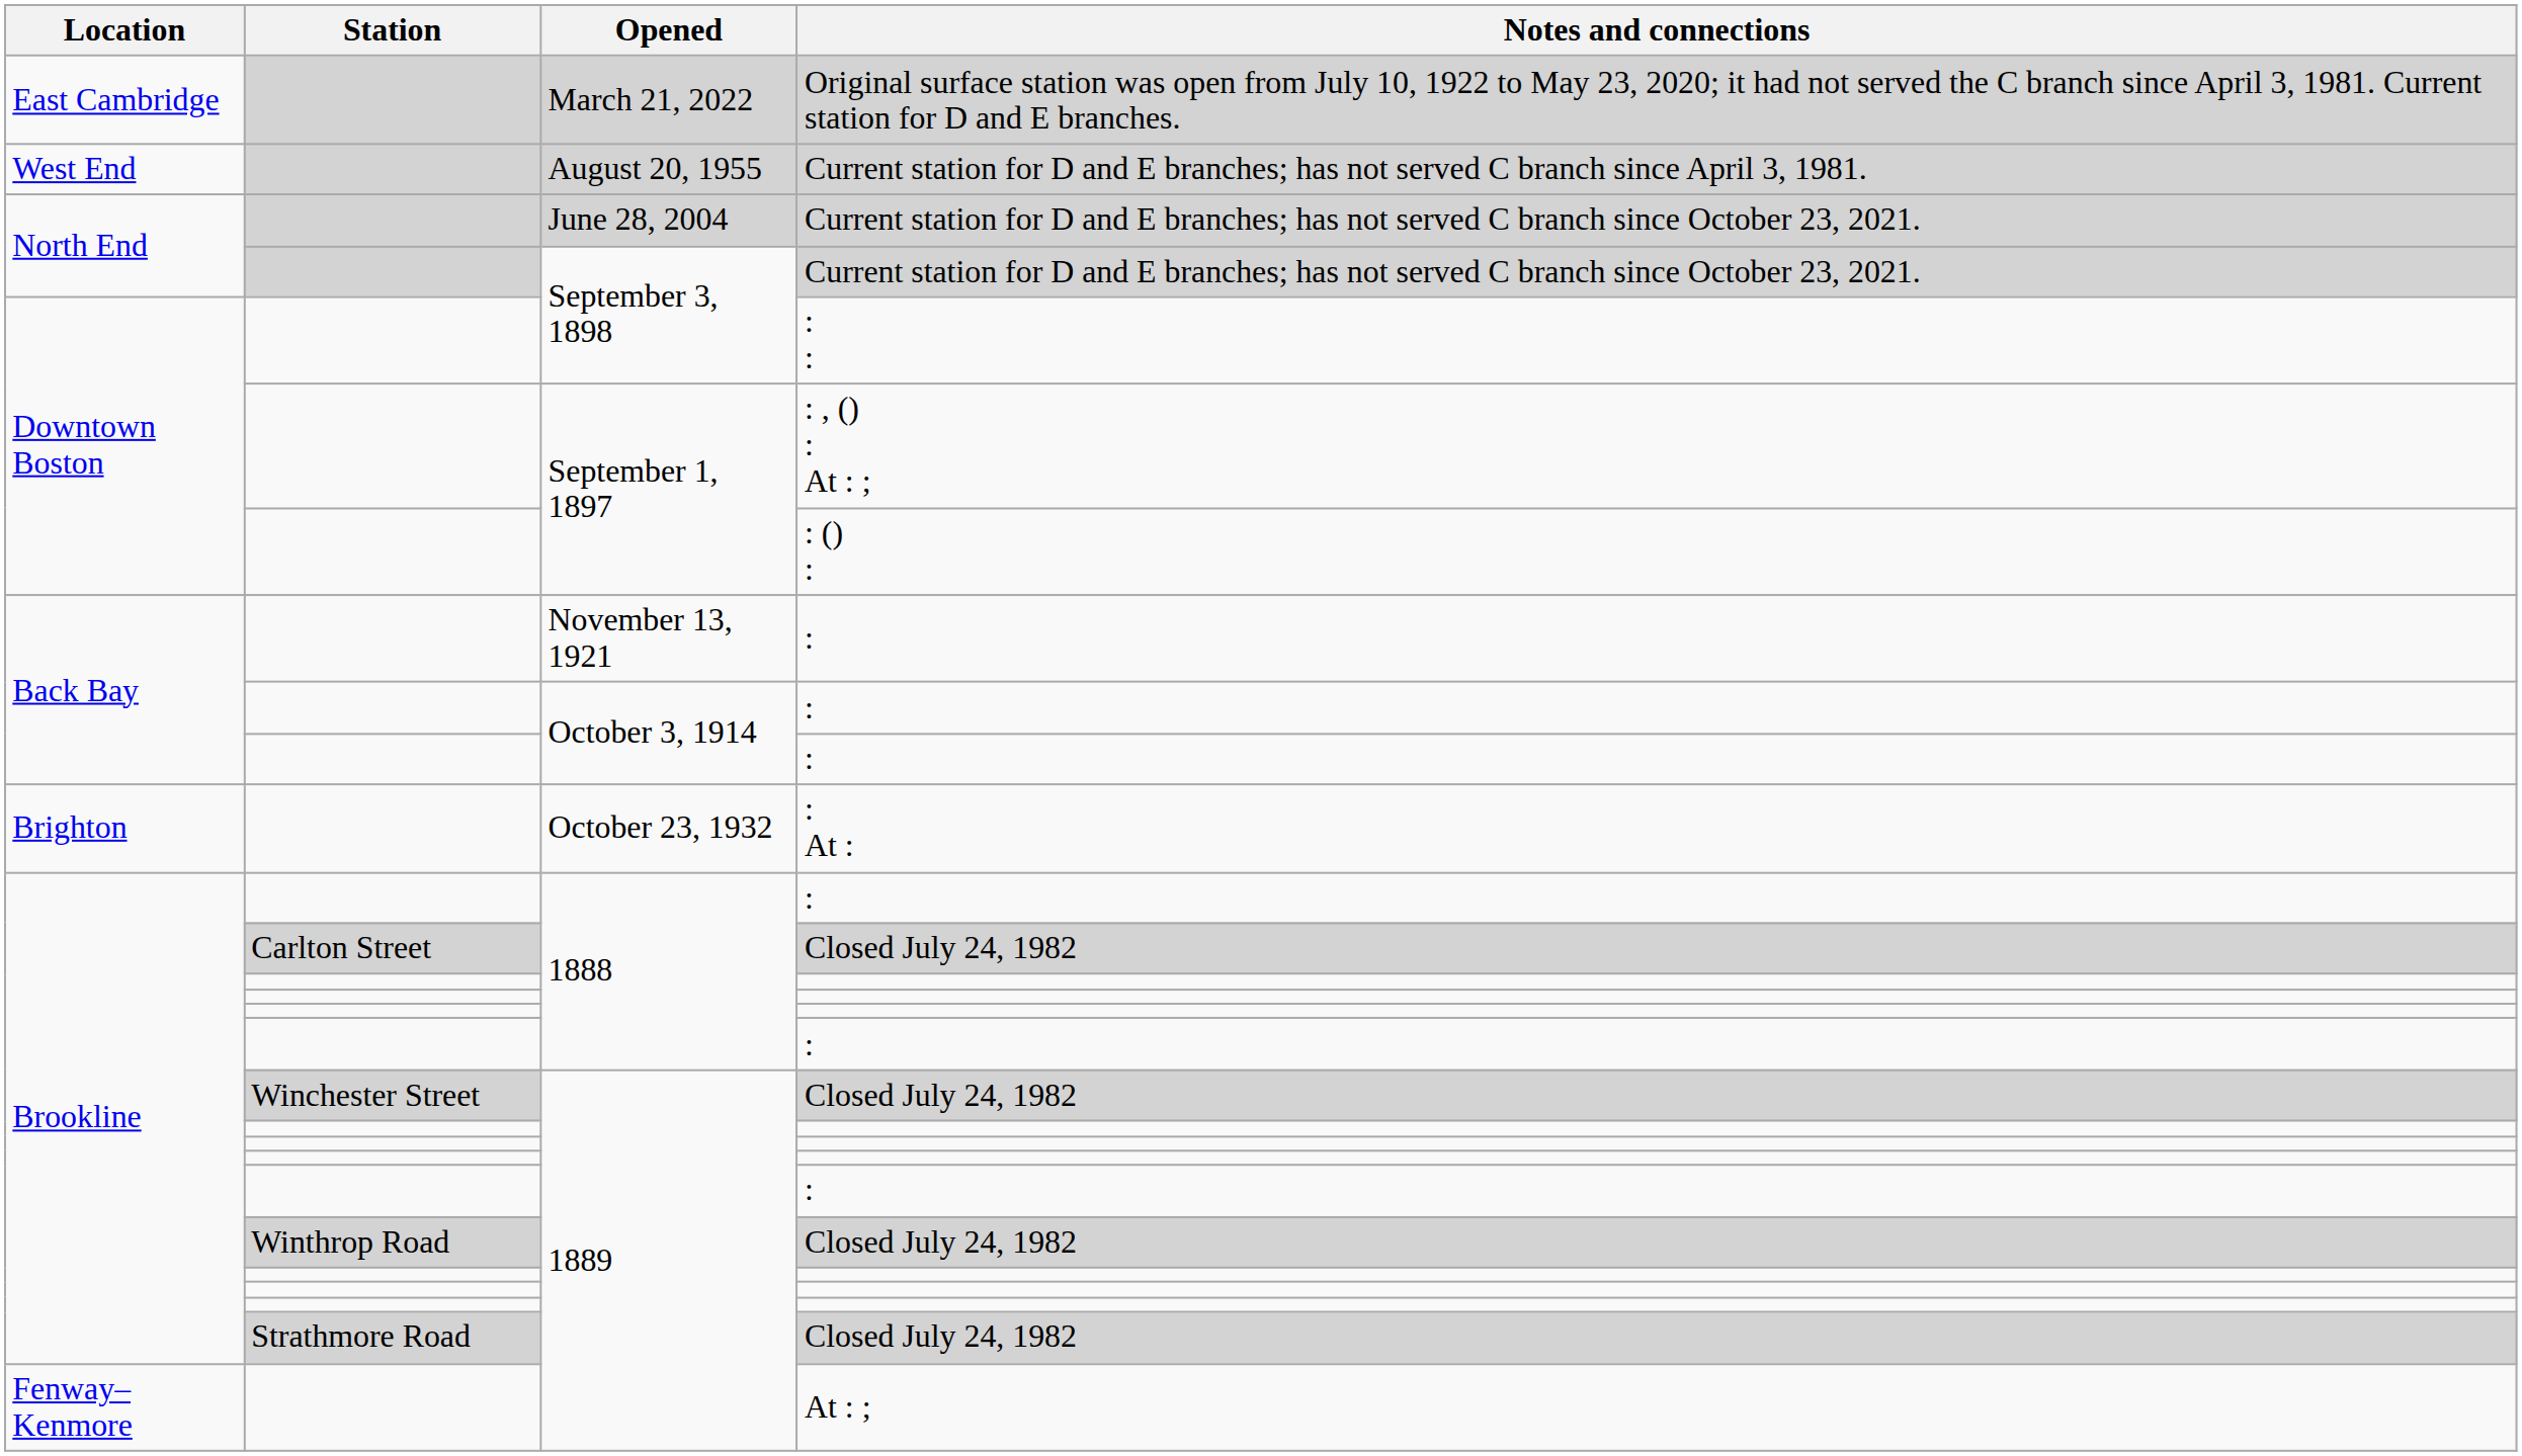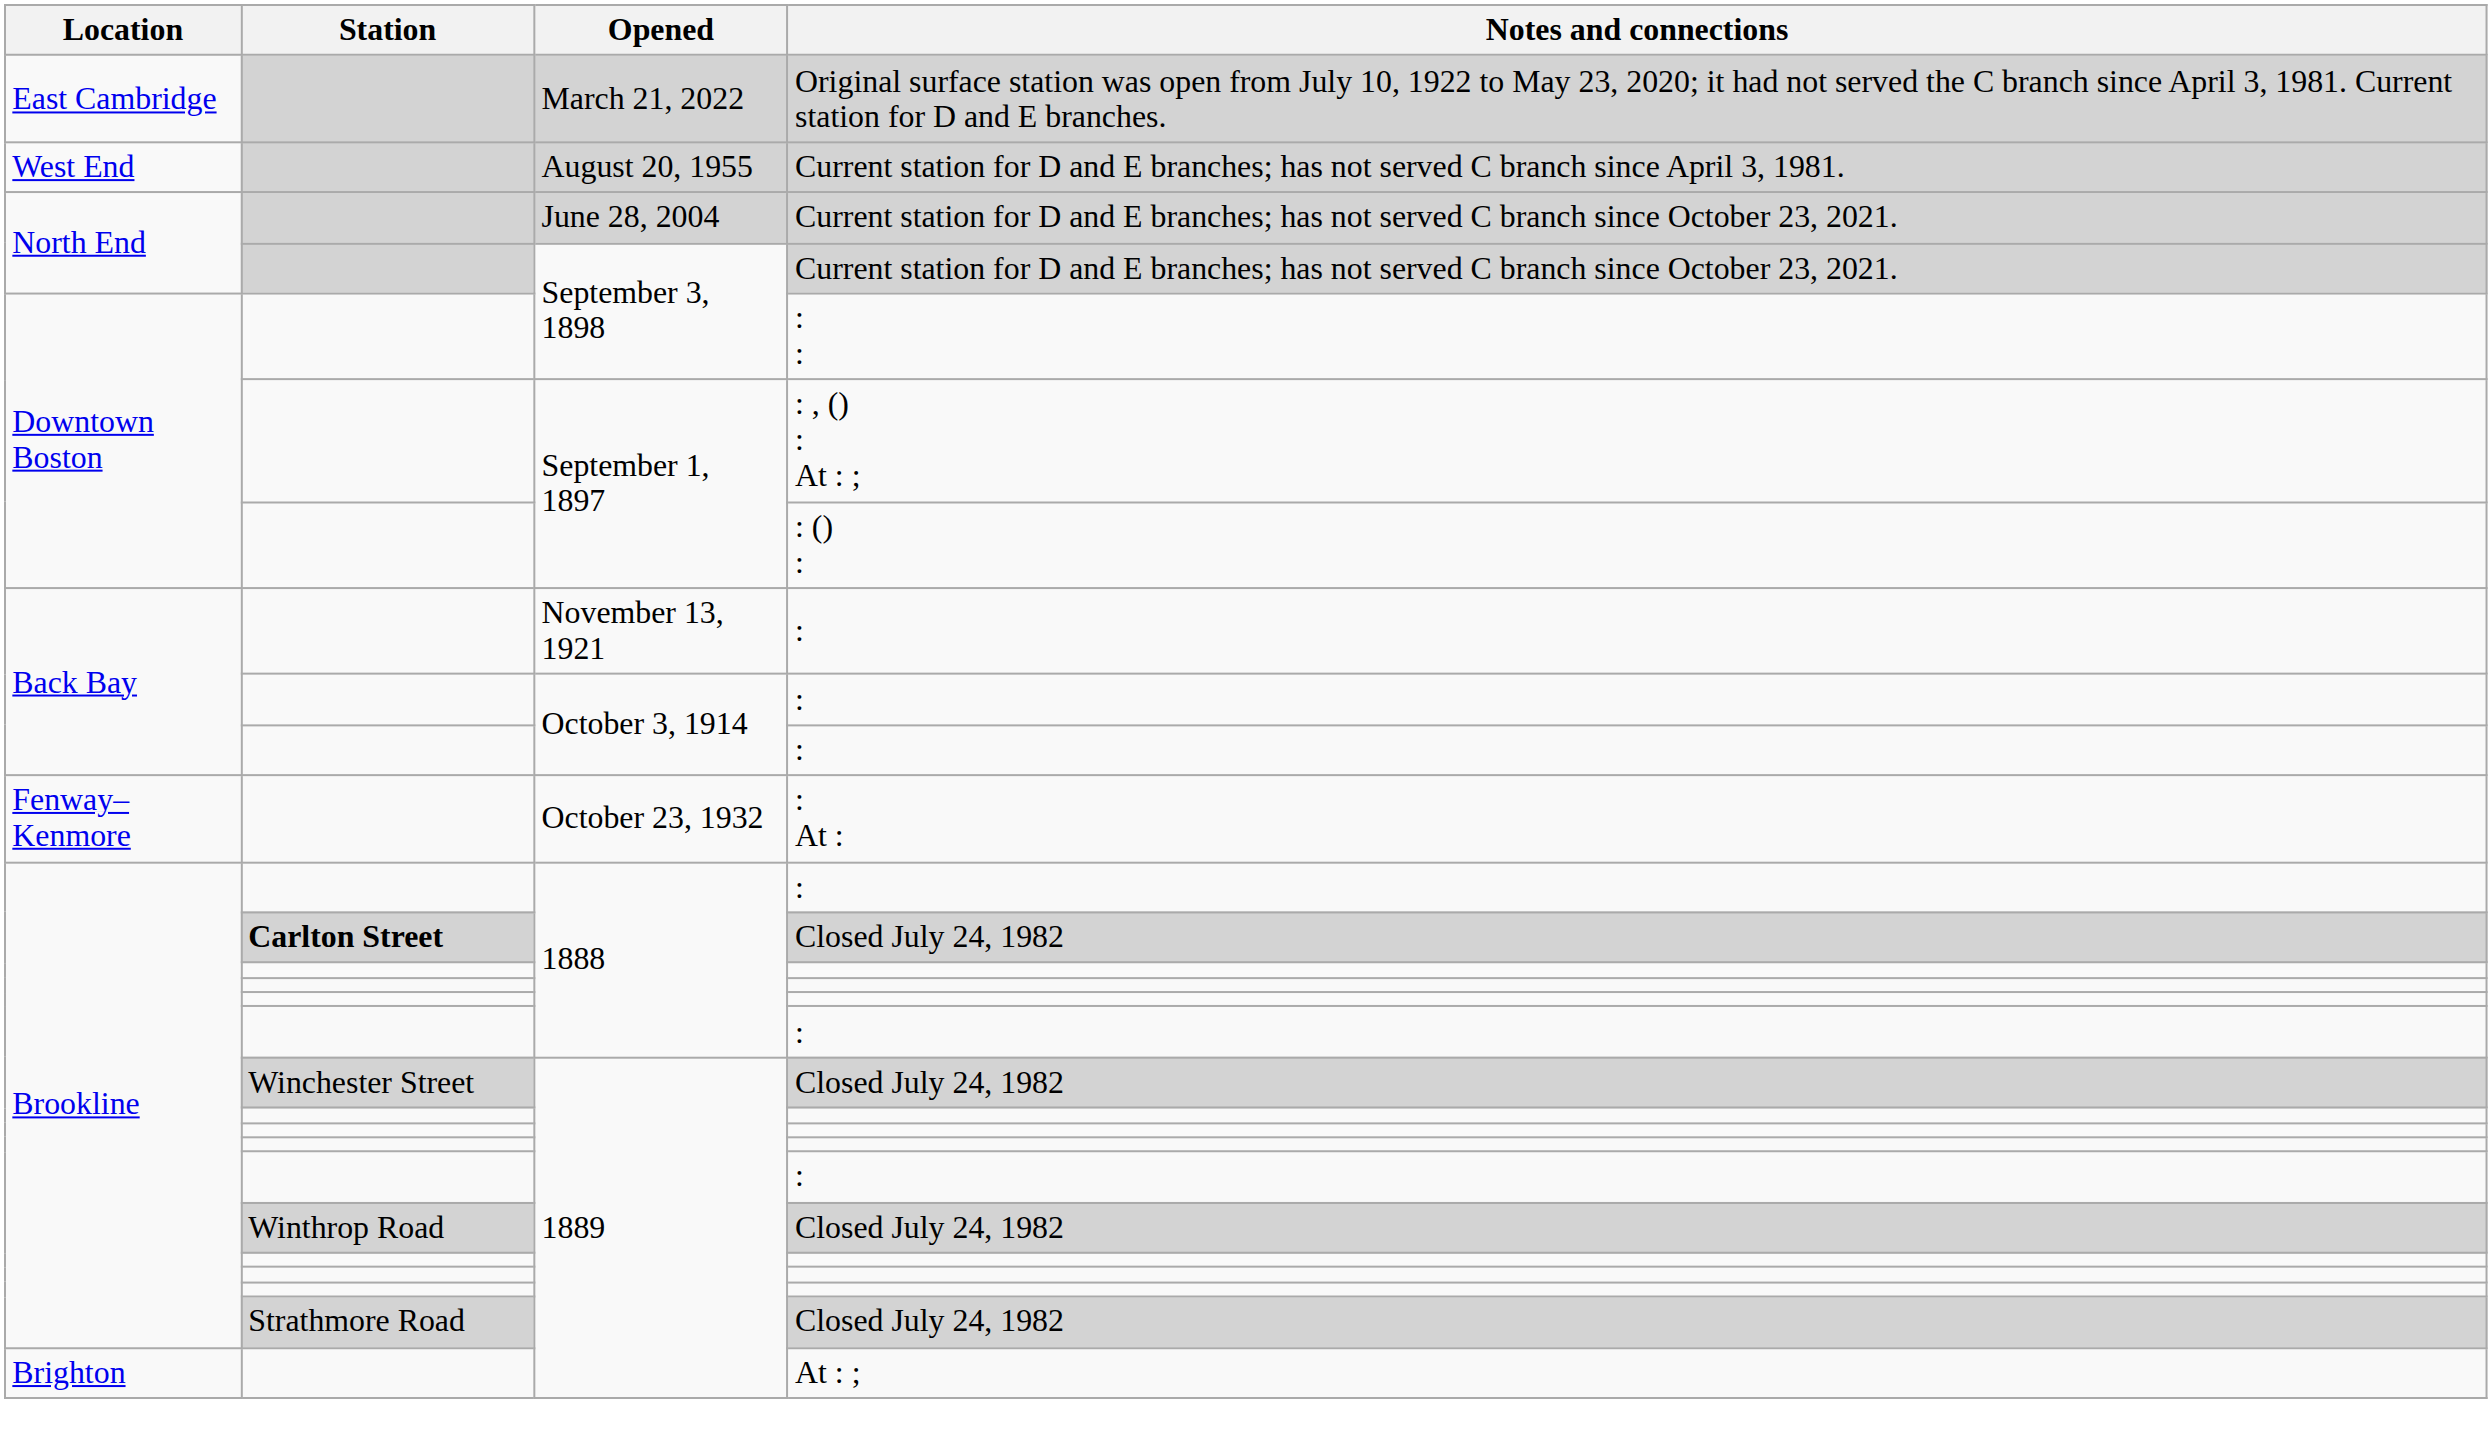: At : | Location: Brighton -> Fenway–Kenmore
1888 / Closed July 24, 1982 | Station: normal -> bold
At : ; | Location: Fenway–Kenmore -> Brighton
